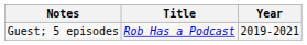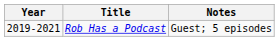columns swapped: Year <-> Notes
